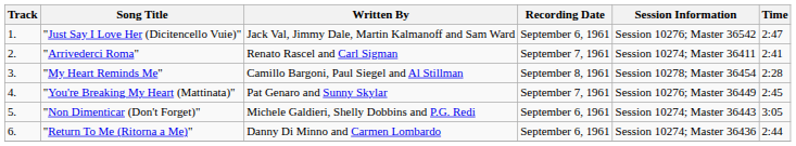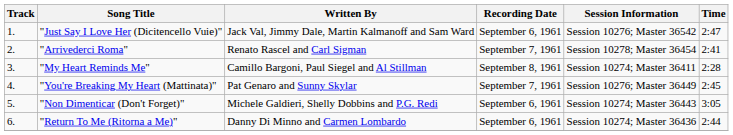"Arrivederci Roma" | Session Information: Session 10274; Master 36411 -> Session 10278; Master 36454
"My Heart Reminds Me" | Session Information: Session 10278; Master 36454 -> Session 10274; Master 36411
